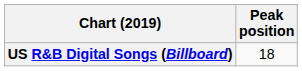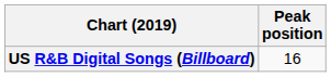US R&B Digital Songs (Billboard) | Peak position: 18 -> 16
